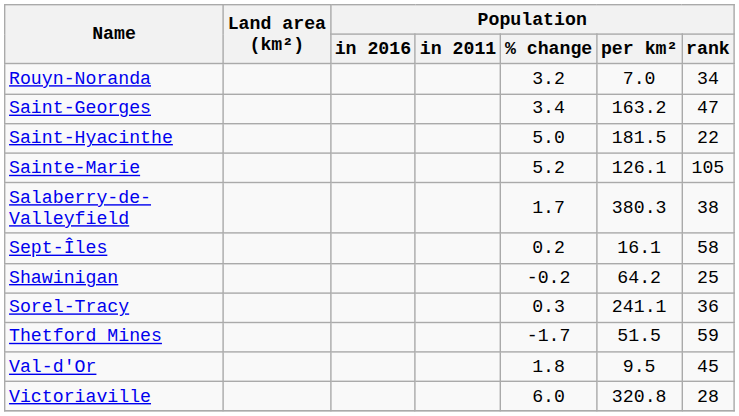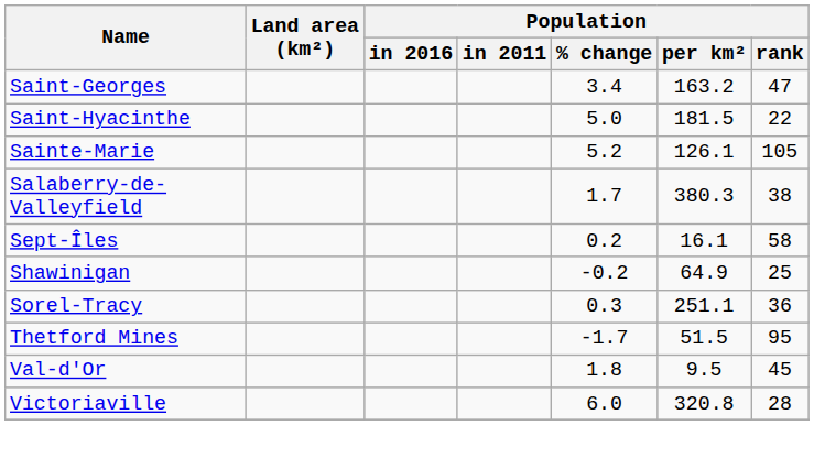- row: Rouyn-Noranda | 3.2 | 7.0 | 34
Shawinigan | Population / per km²: 64.2 -> 64.9
Sorel-Tracy | Population / per km²: 241.1 -> 251.1
Thetford Mines | Population / rank: 59 -> 95
